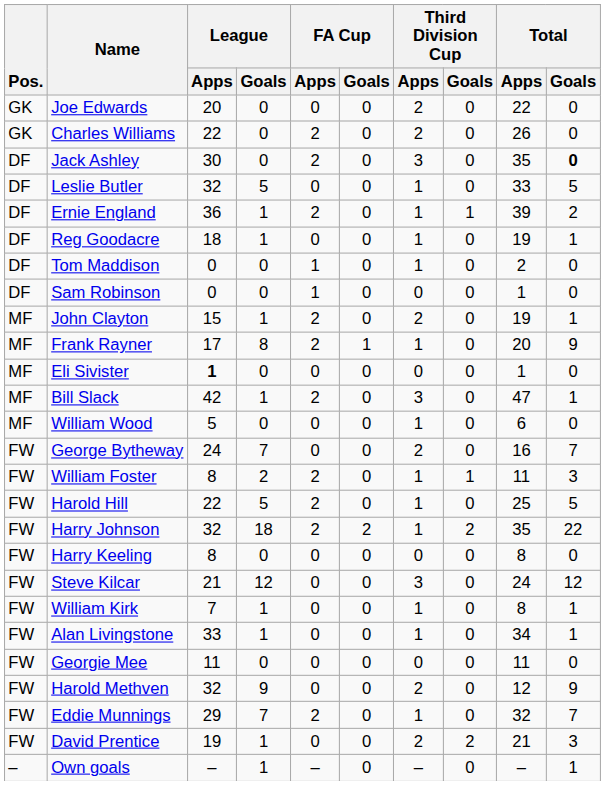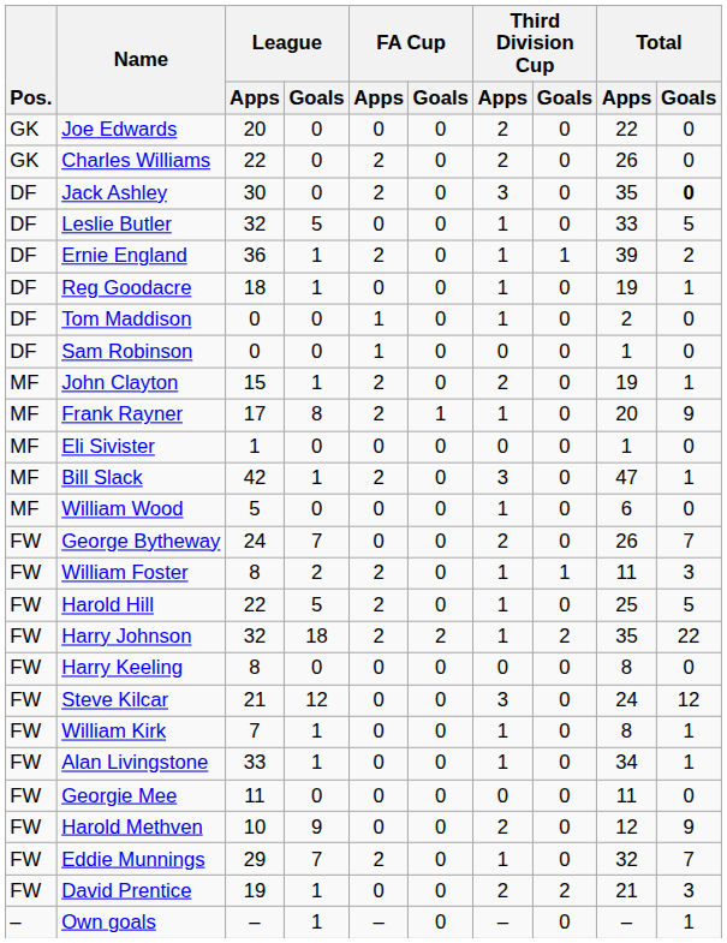Eli Sivister | League / Apps: bold -> normal
George Bytheway | Total / Apps: 16 -> 26
Harold Methven | League / Apps: 32 -> 10
